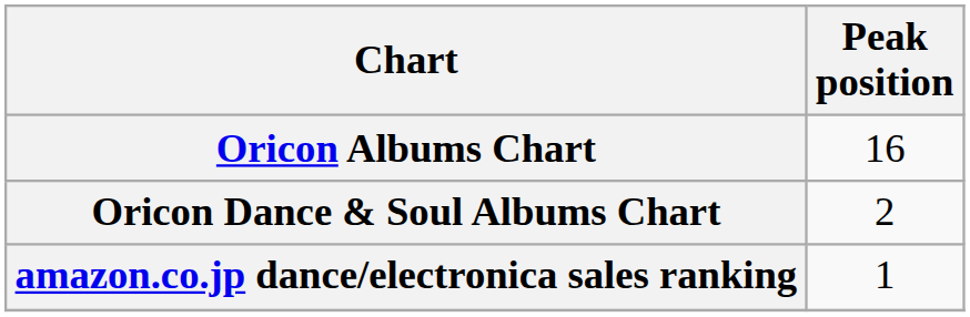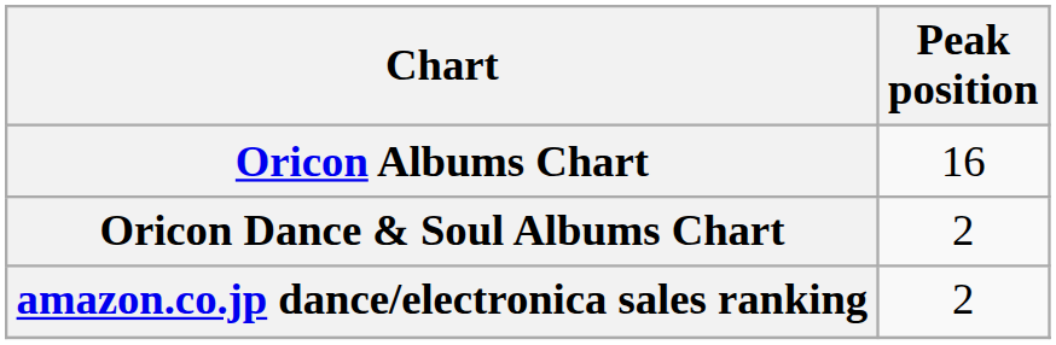amazon.co.jp dance/electronica sales ranking | Peak position: 1 -> 2
